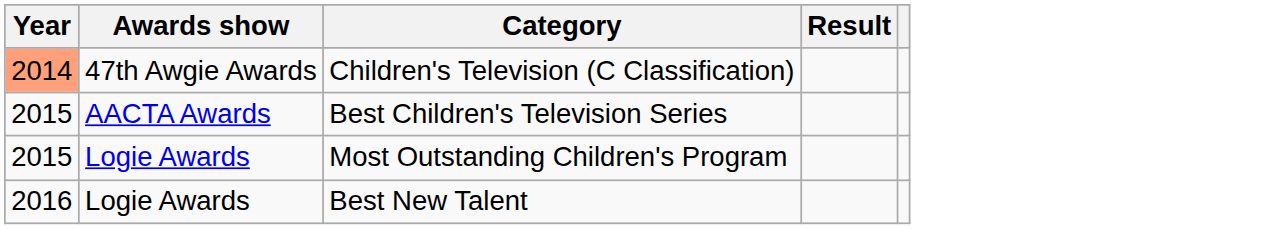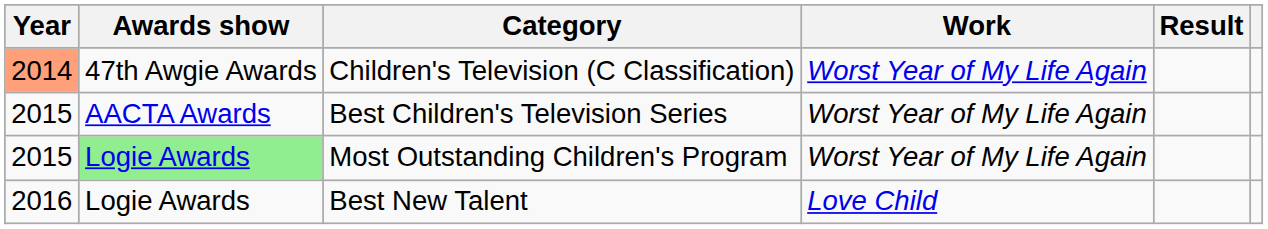+ column: Work | Worst Year of My Life Again | Worst Year of My Life Again | Worst Year of My Life Again | Love Child
Most Outstanding Children's Program | Awards show: no background -> lightgreen background
